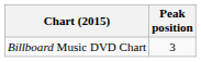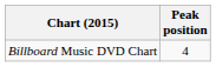Billboard Music DVD Chart | Peak position: 3 -> 4
